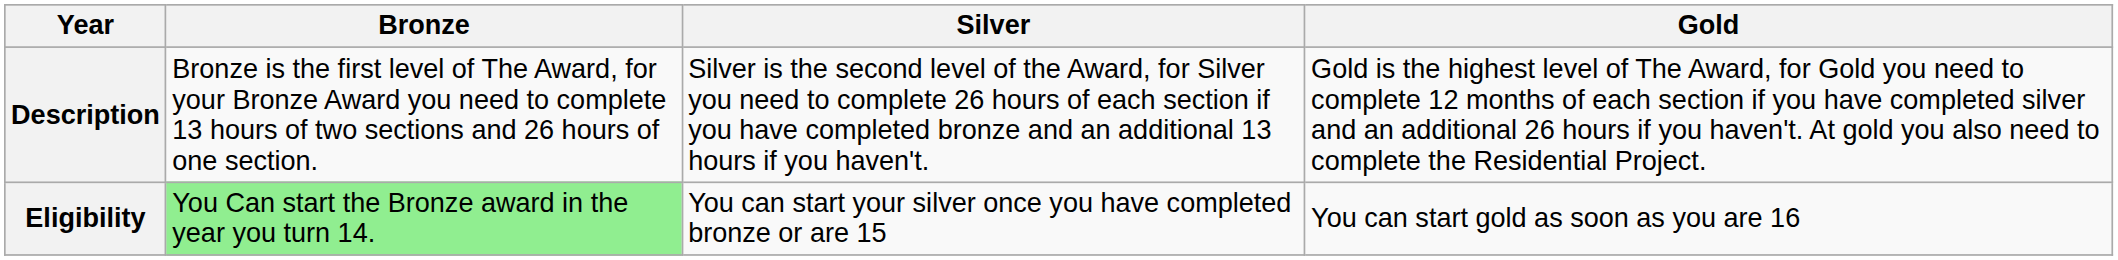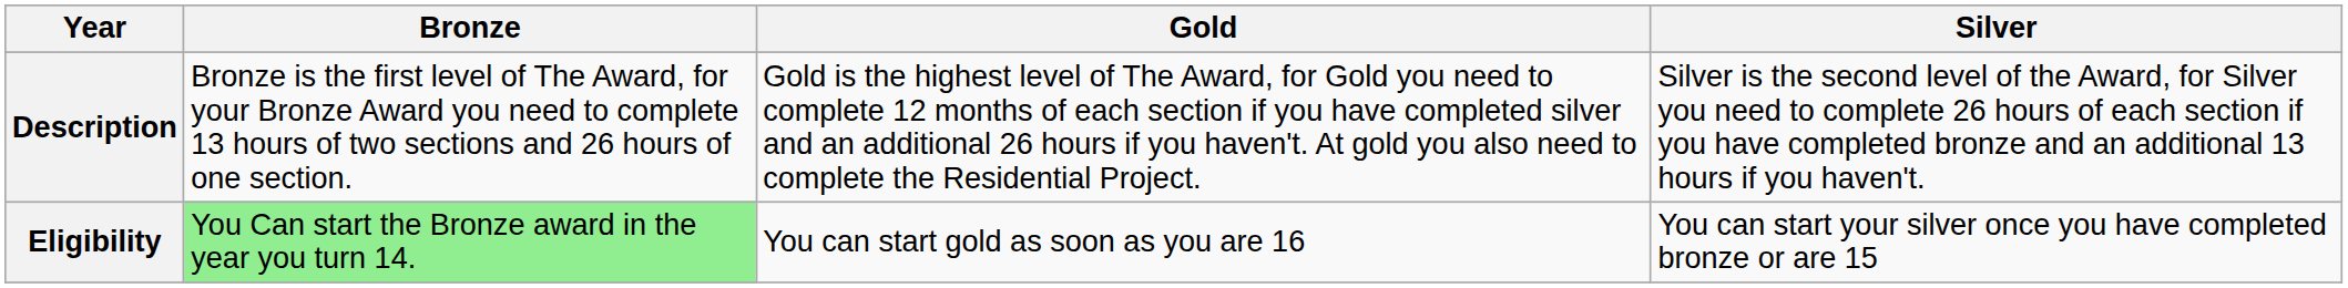columns swapped: Silver <-> Gold
